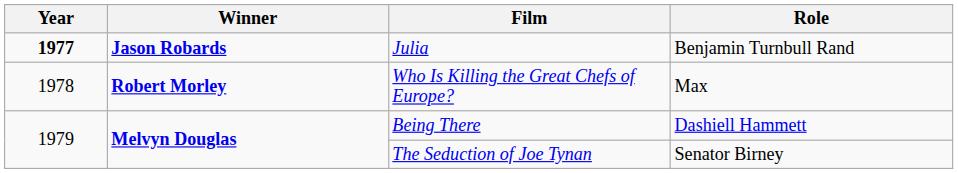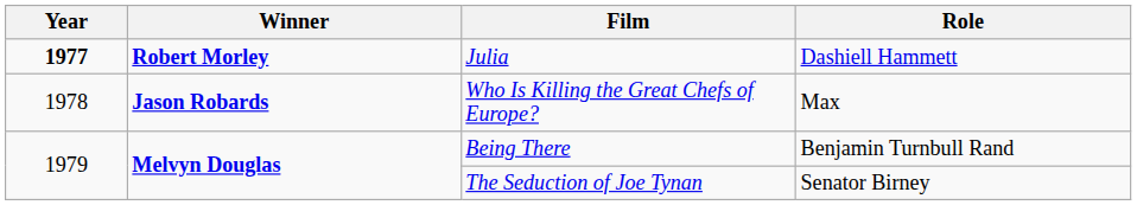Julia | Winner: Jason Robards -> Robert Morley
Julia | Role: Benjamin Turnbull Rand -> Dashiell Hammett
Who Is Killing the Great Chefs of Europe? | Winner: Robert Morley -> Jason Robards
Being There | Role: Dashiell Hammett -> Benjamin Turnbull Rand
